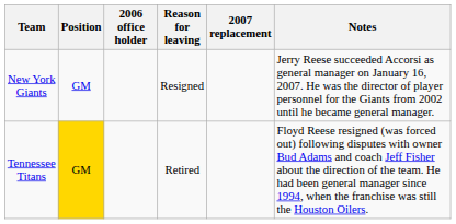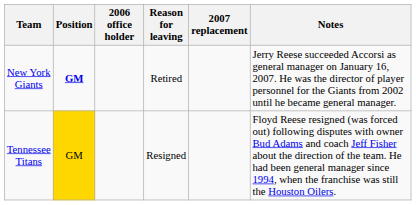New York Giants | Position: normal -> bold
New York Giants | Reason for leaving: Resigned -> Retired
Tennessee Titans | Reason for leaving: Retired -> Resigned
